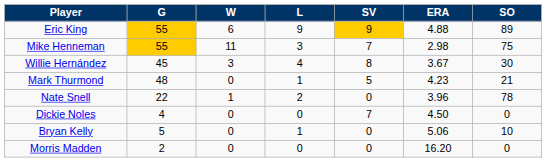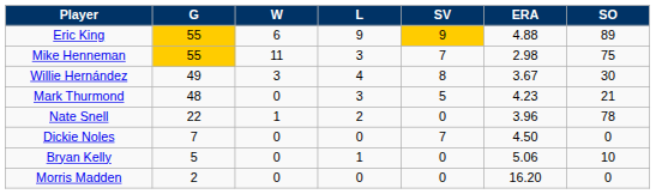Willie Hernández | G: 45 -> 49
Mark Thurmond | L: 1 -> 3
Dickie Noles | G: 4 -> 7
